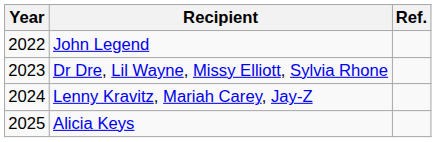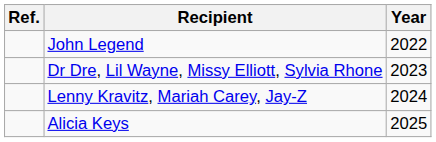columns swapped: Year <-> Ref.
